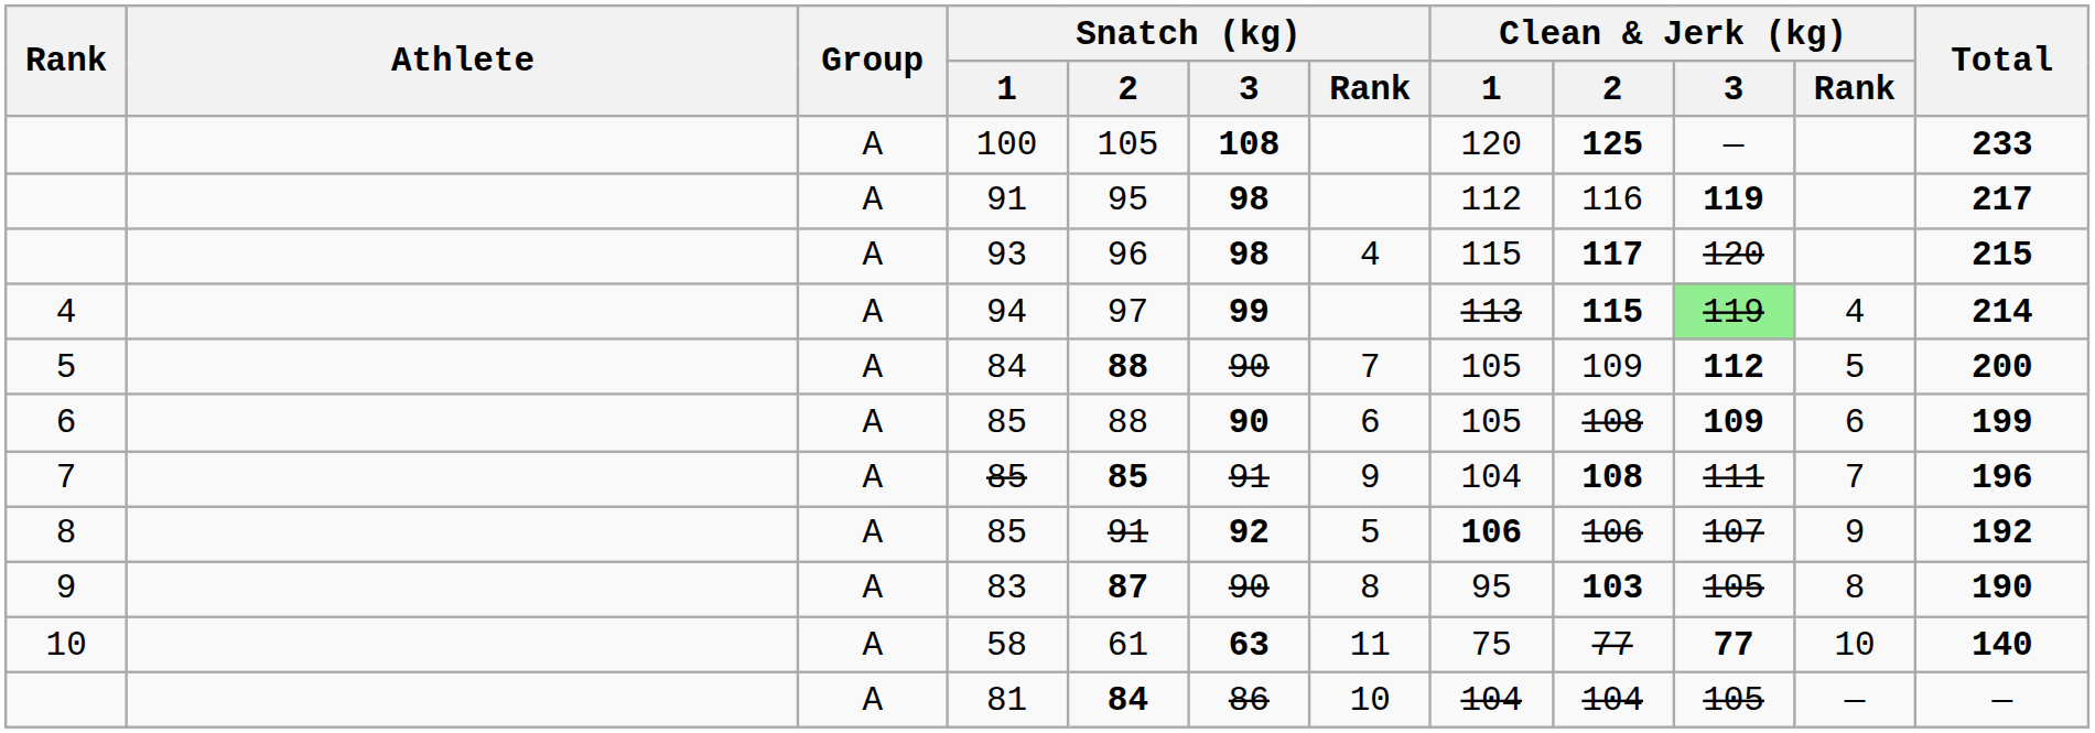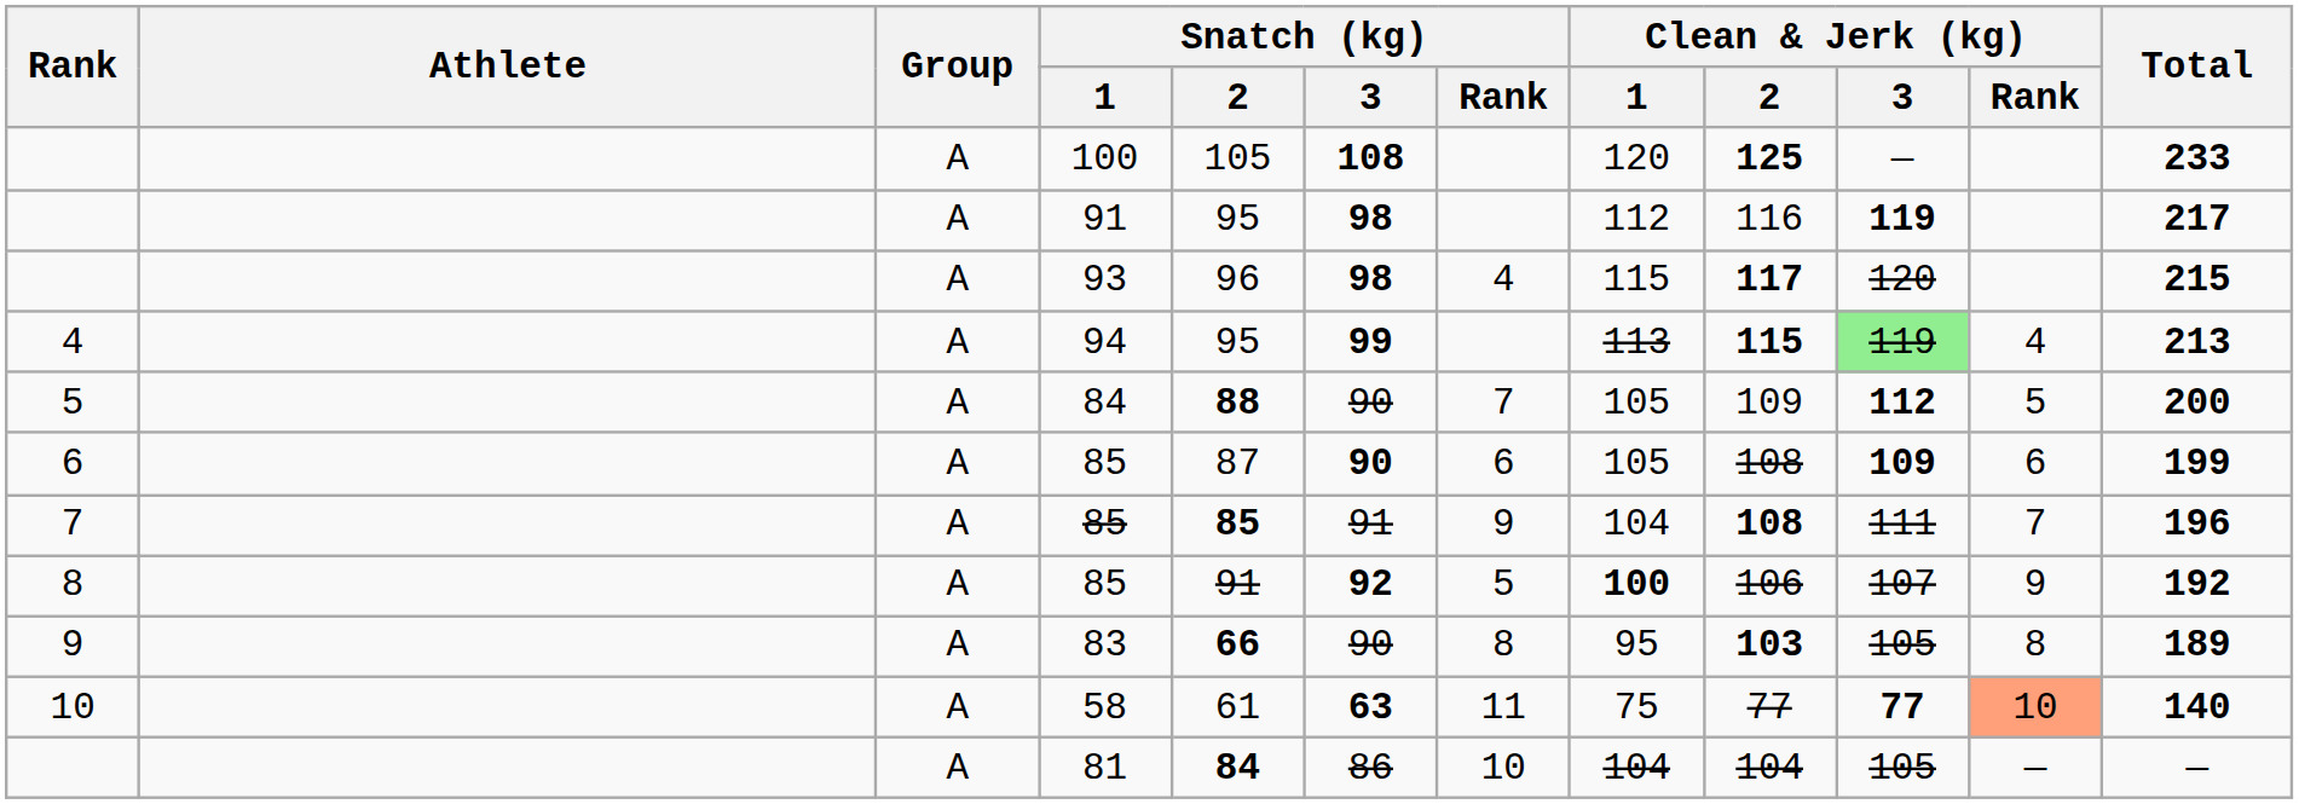94 | Snatch (kg) / 2: 97 -> 95
94 | Total: 214 -> 213
6 / 85 | Snatch (kg) / 2: 88 -> 87
8 / 85 | Clean & Jerk (kg) / 1: 106 -> 100
83 | Snatch (kg) / 2: 87 -> 66
83 | Total: 190 -> 189
58 | Clean & Jerk (kg) / Rank: no background -> lightsalmon background
